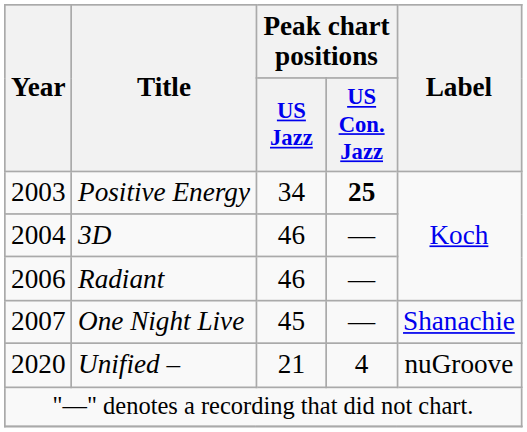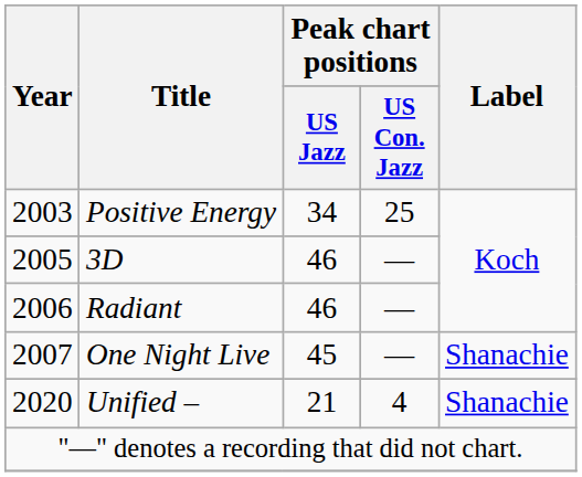Positive Energy | Peak chart positions / US Con. Jazz: bold -> normal
3D | Year: 2004 -> 2005
Unified – | Label: nuGroove -> Shanachie
